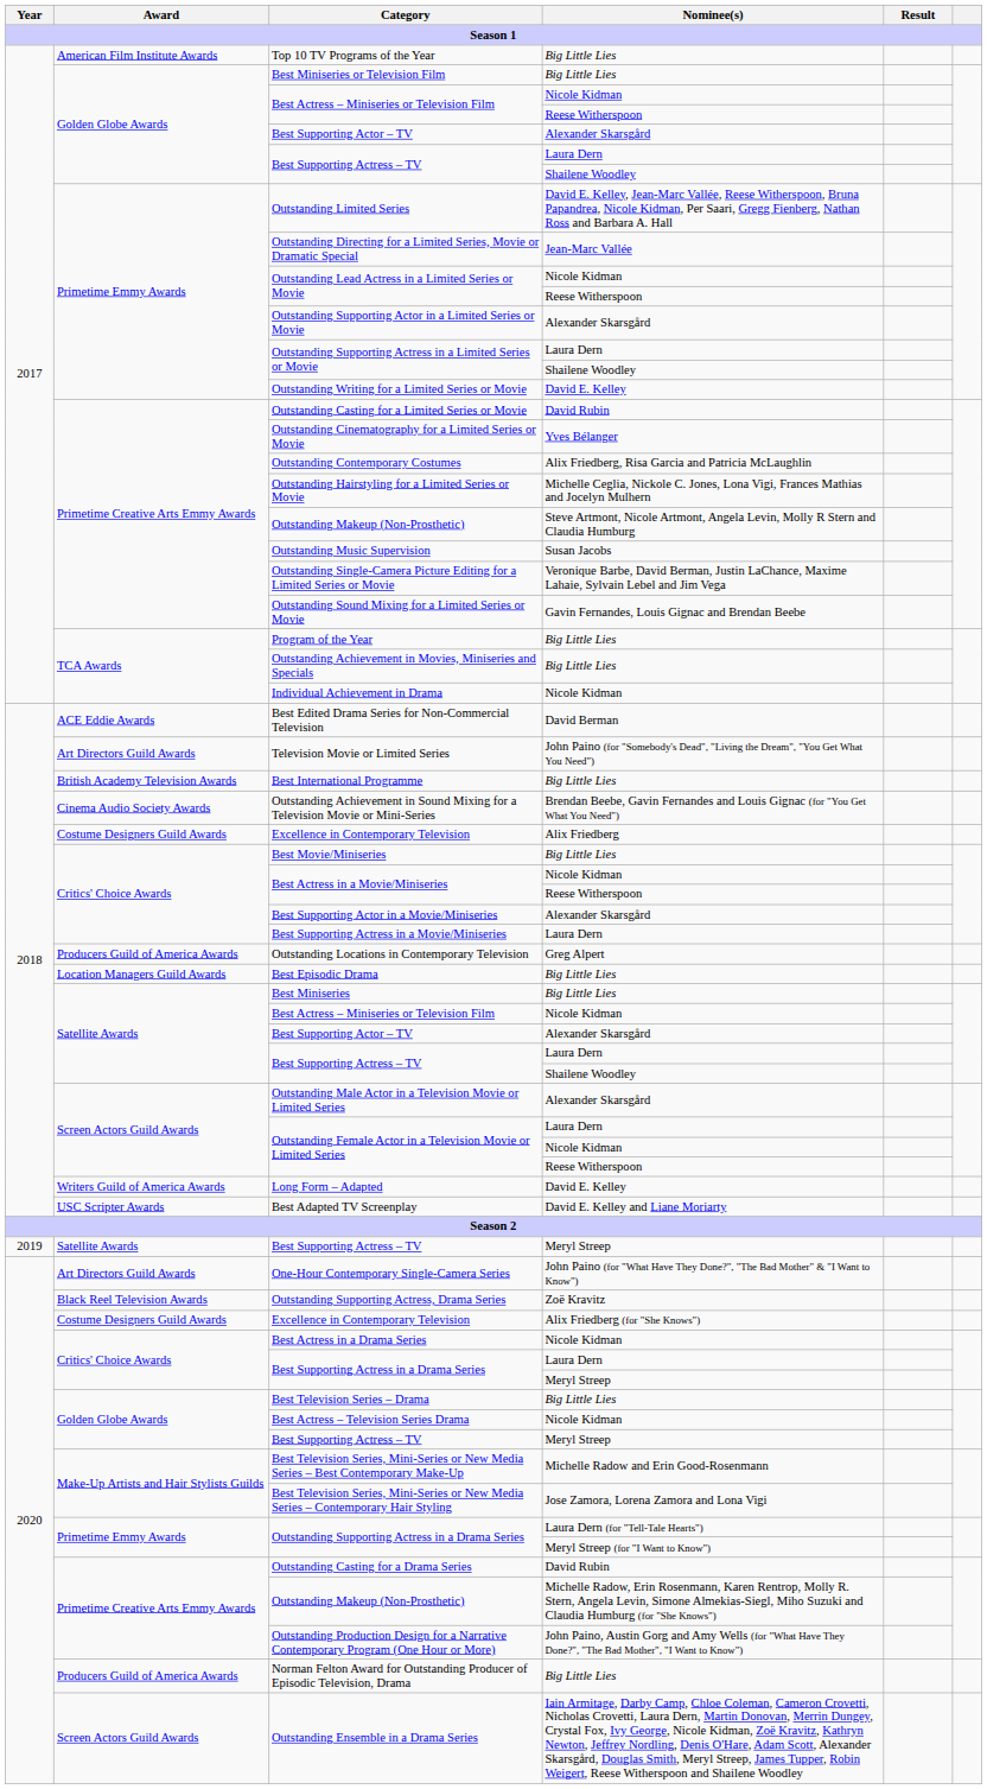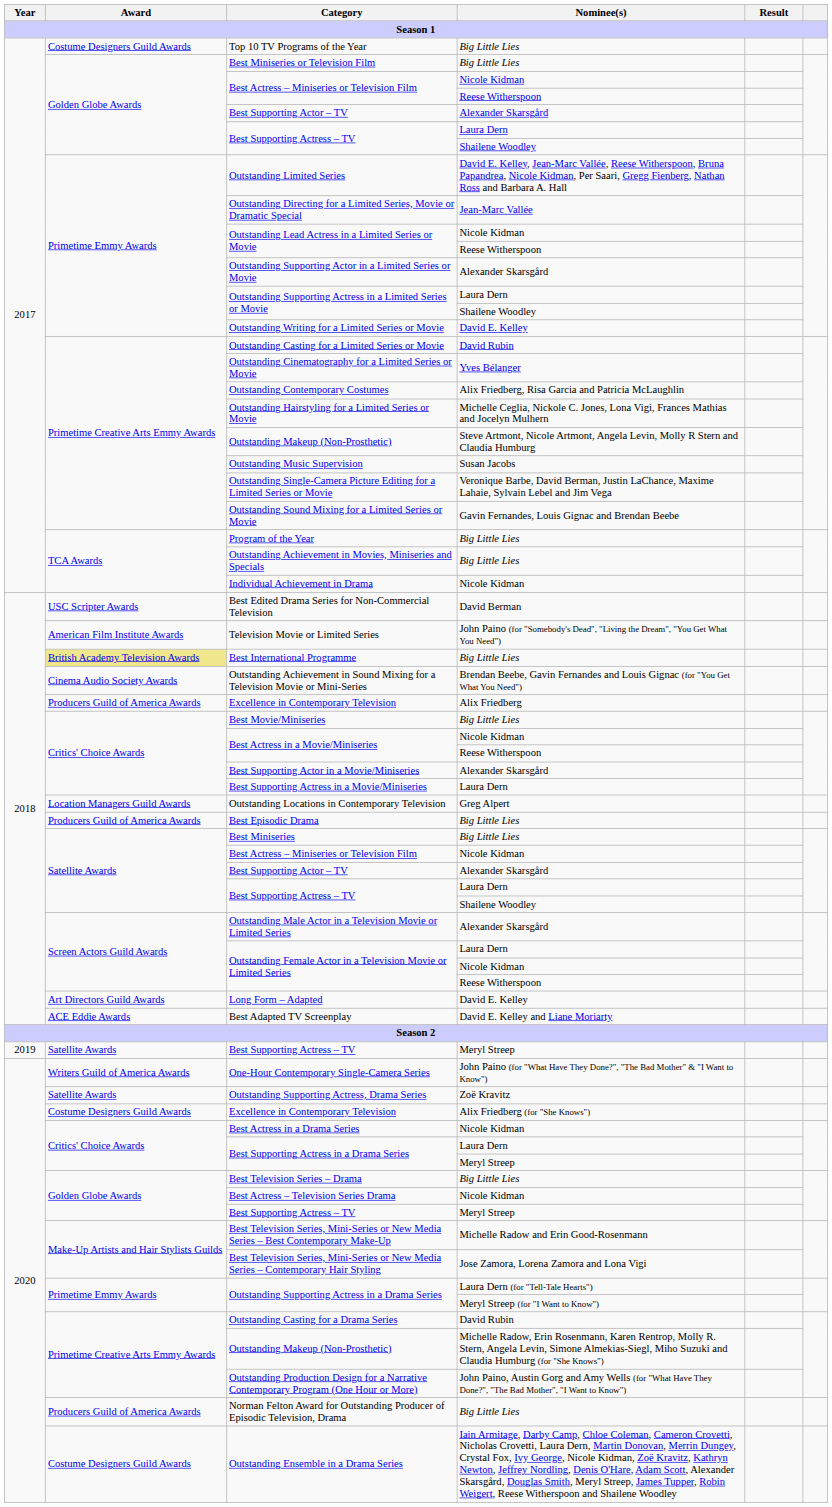Top 10 TV Programs of the Year | Award: American Film Institute Awards -> Costume Designers Guild Awards
Best Edited Drama Series for Non-Commercial Television | Award: ACE Eddie Awards -> USC Scripter Awards
Television Movie or Limited Series | Award: Art Directors Guild Awards -> American Film Institute Awards
Best International Programme | Award: no background -> khaki background
Excellence in Contemporary Television / Alix Friedberg | Award: Costume Designers Guild Awards -> Producers Guild of America Awards
Outstanding Locations in Contemporary Television | Award: Producers Guild of America Awards -> Location Managers Guild Awards
Best Episodic Drama | Award: Location Managers Guild Awards -> Producers Guild of America Awards
Long Form – Adapted | Award: Writers Guild of America Awards -> Art Directors Guild Awards
Best Adapted TV Screenplay | Award: USC Scripter Awards -> ACE Eddie Awards
One-Hour Contemporary Single-Camera Series | Award: Art Directors Guild Awards -> Writers Guild of America Awards
Outstanding Supporting Actress, Drama Series | Award: Black Reel Television Awards -> Satellite Awards
Outstanding Ensemble in a Drama Series | Award: Screen Actors Guild Awards -> Costume Designers Guild Awards
